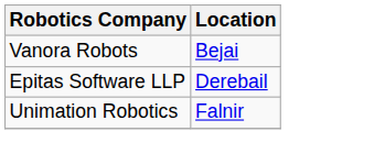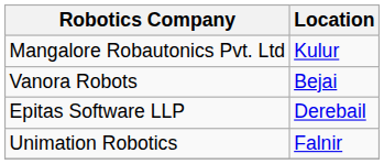+ row: Mangalore Robautonics Pvt. Ltd | Kulur
